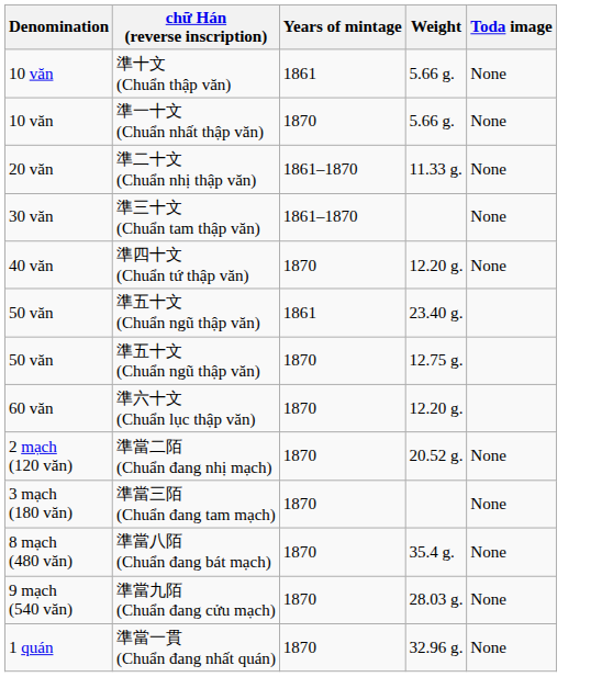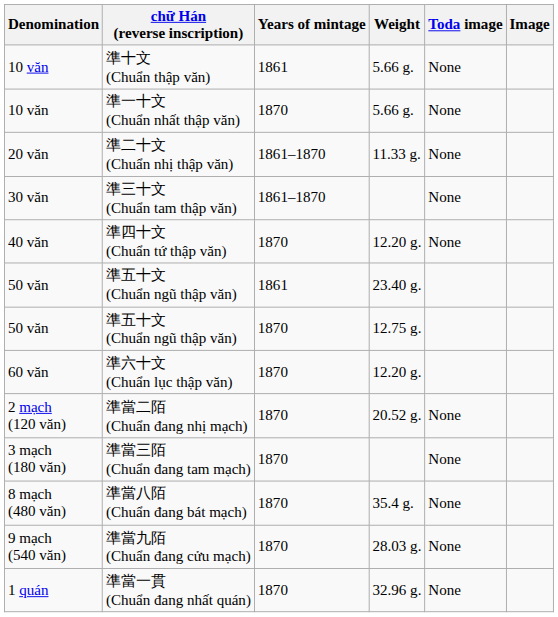+ column: Image
